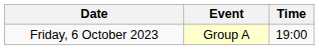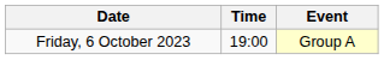columns swapped: Time <-> Event
